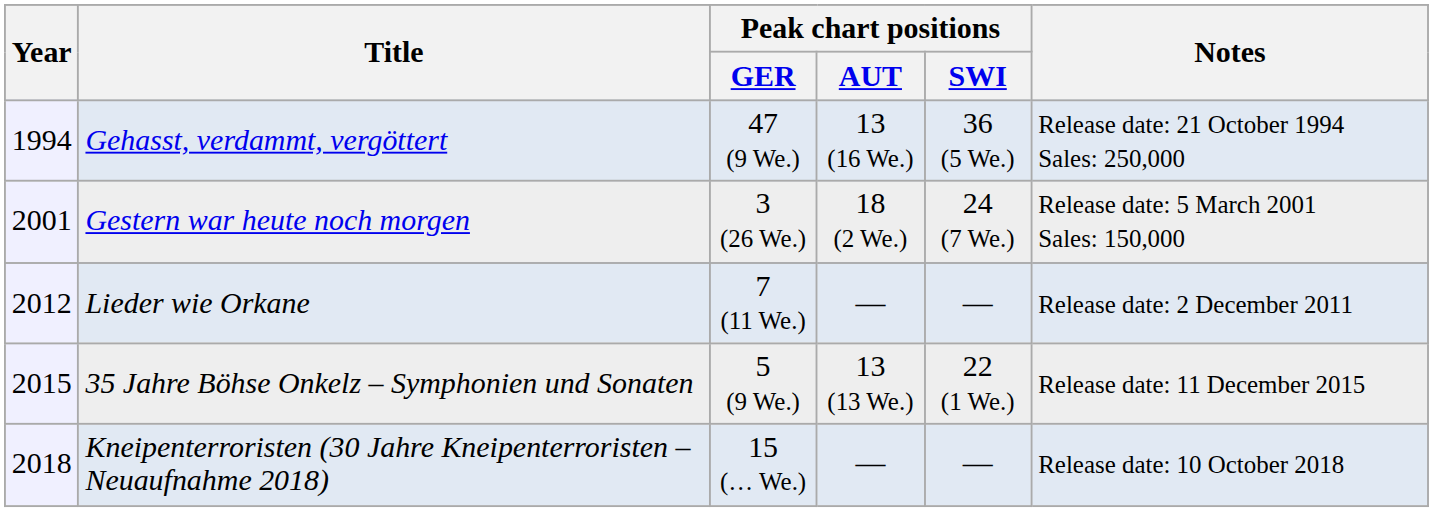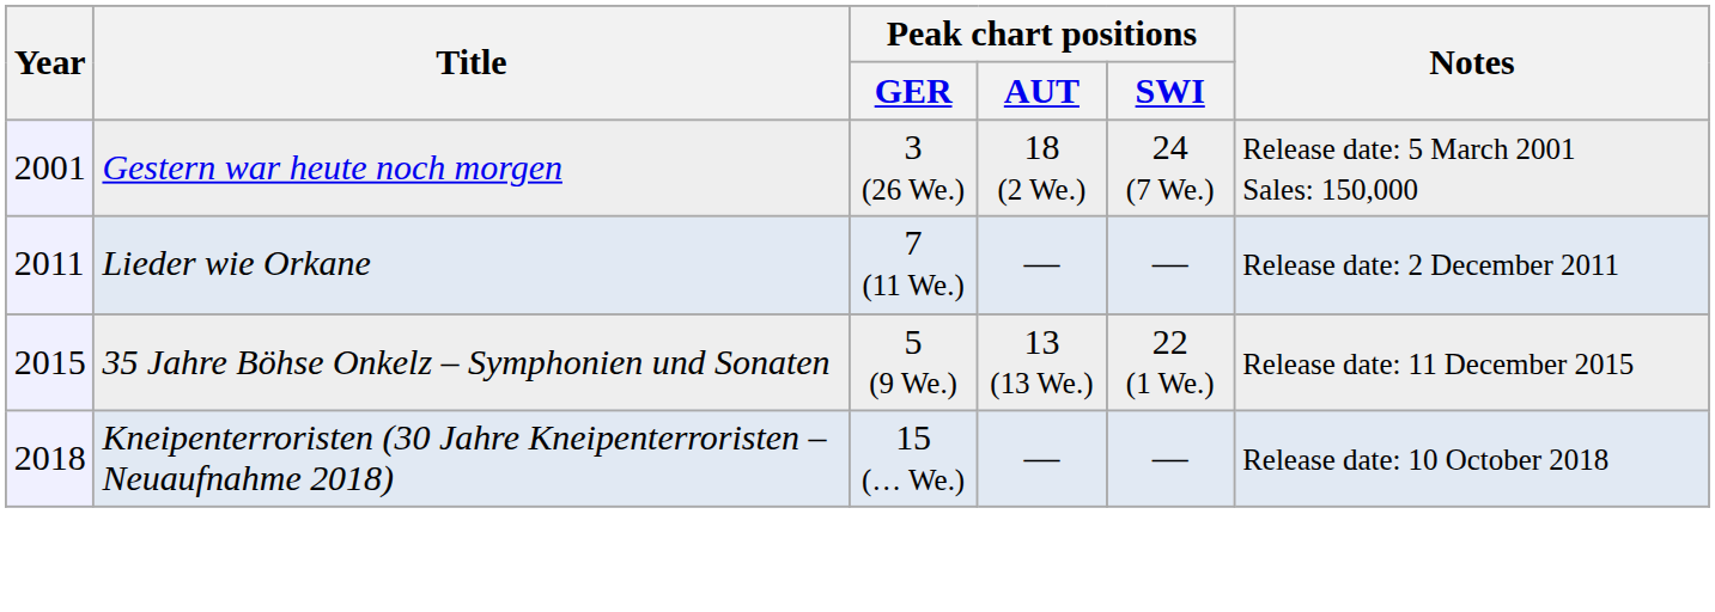- row: 1994 | Gehasst, verdammt, vergöttert | 47 (9 We.) | 13 (16 We.) | 36 (5 We.) | Release date: 21 October 1994 Sales: 250,000
Lieder wie Orkane | Year: 2012 -> 2011
